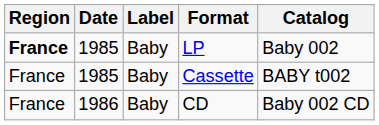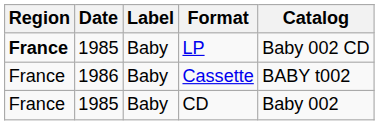LP | Catalog: Baby 002 -> Baby 002 CD
Cassette | Date: 1985 -> 1986
CD | Date: 1986 -> 1985
CD | Catalog: Baby 002 CD -> Baby 002
